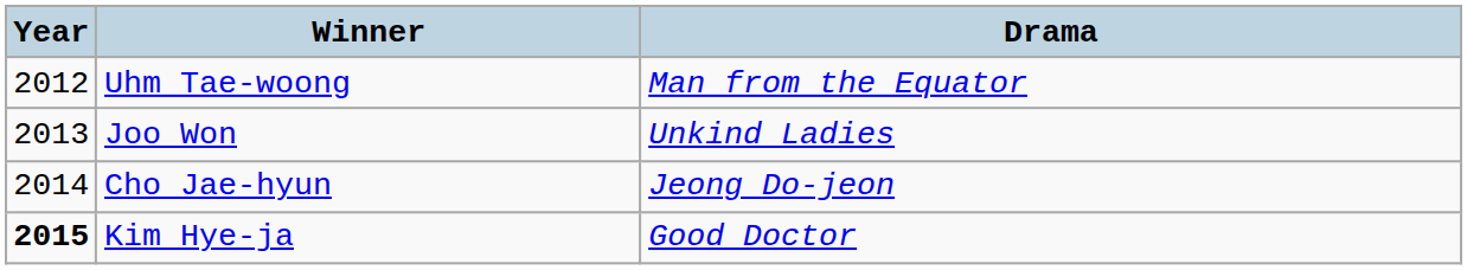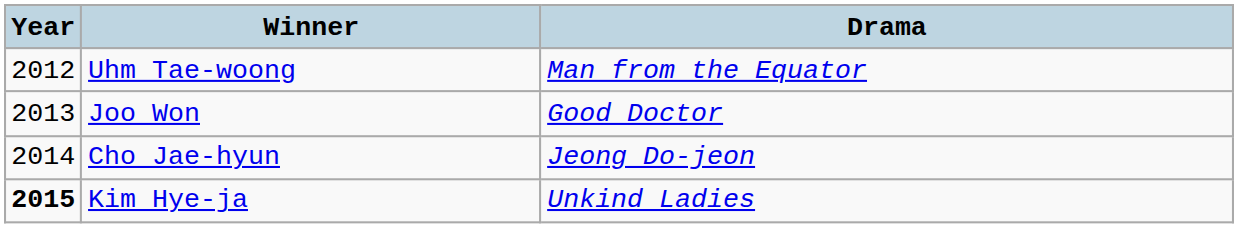Joo Won | Drama: Unkind Ladies -> Good Doctor
Kim Hye-ja | Drama: Good Doctor -> Unkind Ladies
